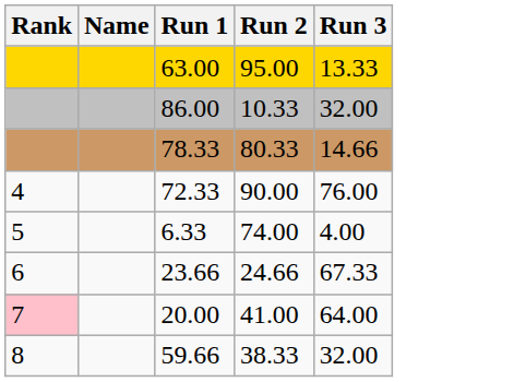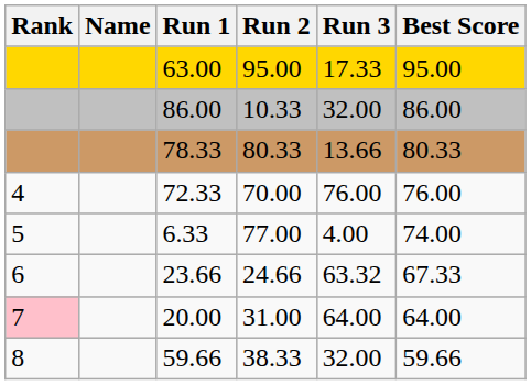+ column: Best Score | 95.00 | 86.00 | 80.33 | 76.00 | 74.00 | 67.33 | 64.00 | 59.66
63.00 | Run 3: 13.33 -> 17.33
78.33 | Run 3: 14.66 -> 13.66
72.33 | Run 2: 90.00 -> 70.00
6.33 | Run 2: 74.00 -> 77.00
23.66 | Run 3: 67.33 -> 63.32
20.00 | Run 2: 41.00 -> 31.00
